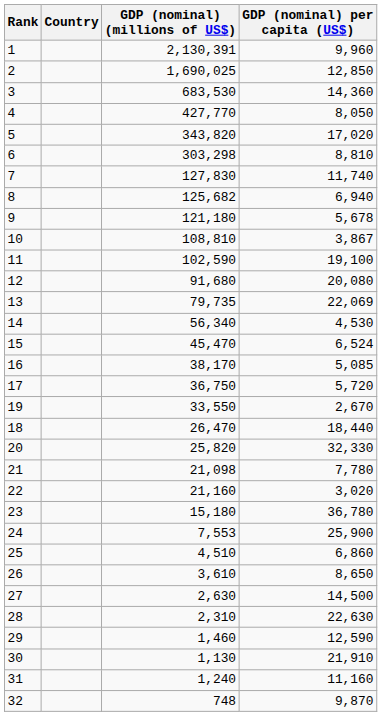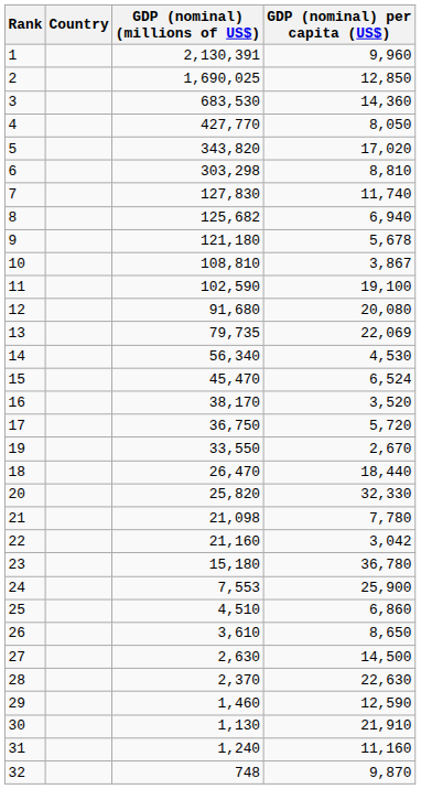16 | GDP (nominal) per capita (US$): 5,085 -> 3,520
22 | GDP (nominal) per capita (US$): 3,020 -> 3,042
28 | GDP (nominal) (millions of US$): 2,310 -> 2,370
